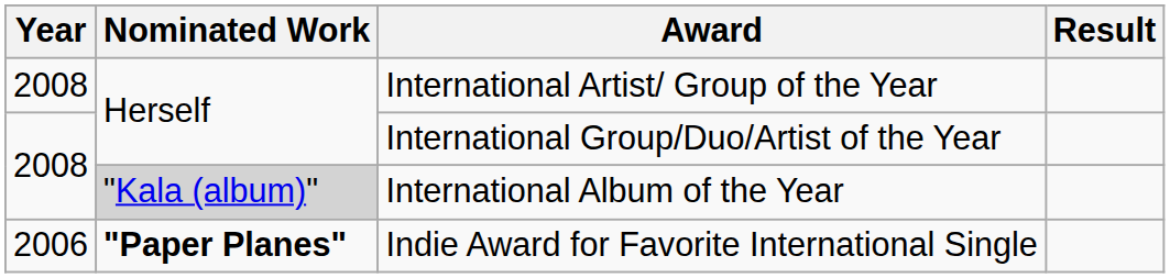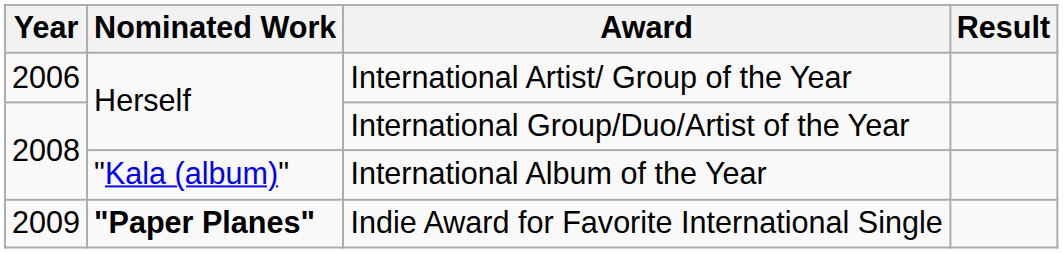International Artist/ Group of the Year | Year: 2008 -> 2006
International Album of the Year | Nominated Work: lightgrey background -> no background
Indie Award for Favorite International Single | Year: 2006 -> 2009
